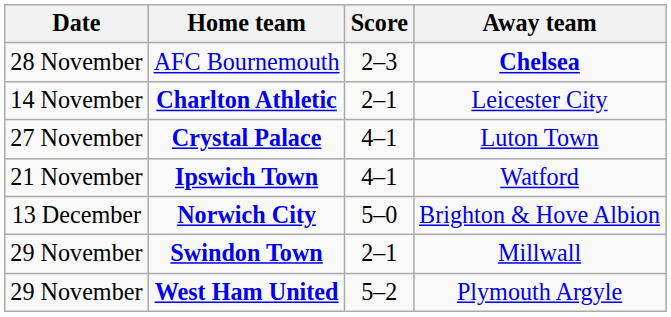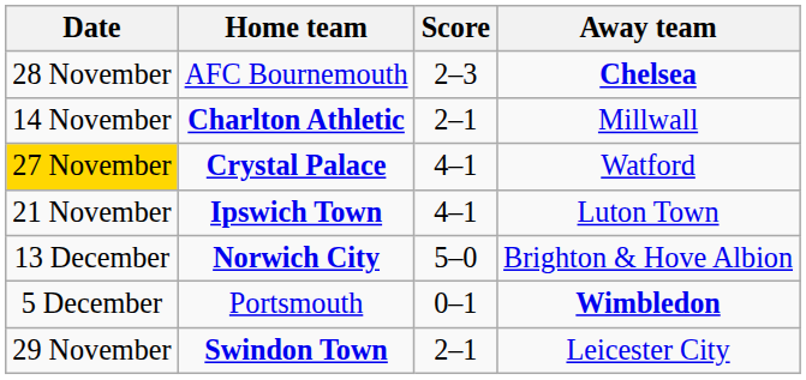Charlton Athletic | Away team: Leicester City -> Millwall
Crystal Palace | Date: no background -> gold background
Crystal Palace | Away team: Luton Town -> Watford
Ipswich Town | Away team: Watford -> Luton Town
+ row: 5 December | Portsmouth | 0–1 | Wimbledon
Swindon Town | Away team: Millwall -> Leicester City
- row: 29 November | West Ham United | 5–2 | Plymouth Argyle
